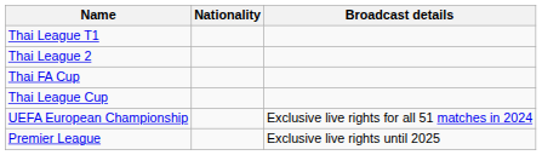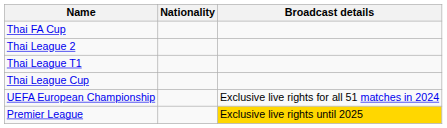rows swapped: Thai League T1 <-> Thai FA Cup
Premier League | Broadcast details: no background -> gold background
